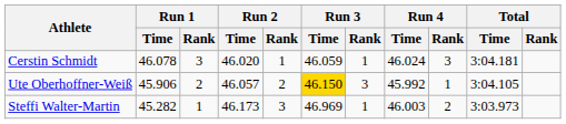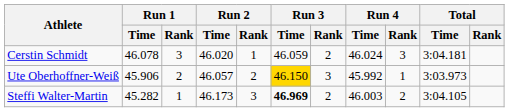Cerstin Schmidt | Run 3 / Rank: 1 -> 2
Ute Oberhoffner-Weiß | Total / Time: 3:04.105 -> 3:03.973
Steffi Walter-Martin | Run 3 / Time: normal -> bold
Steffi Walter-Martin | Run 3 / Rank: 1 -> 2
Steffi Walter-Martin | Total / Time: 3:03.973 -> 3:04.105
